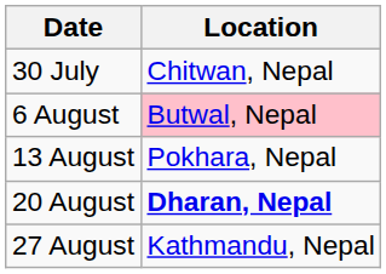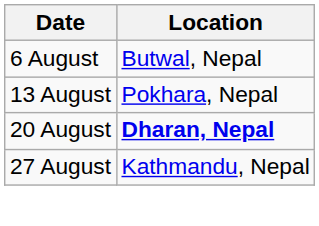- row: 30 July | Chitwan, Nepal
6 August | Location: pink background -> no background
